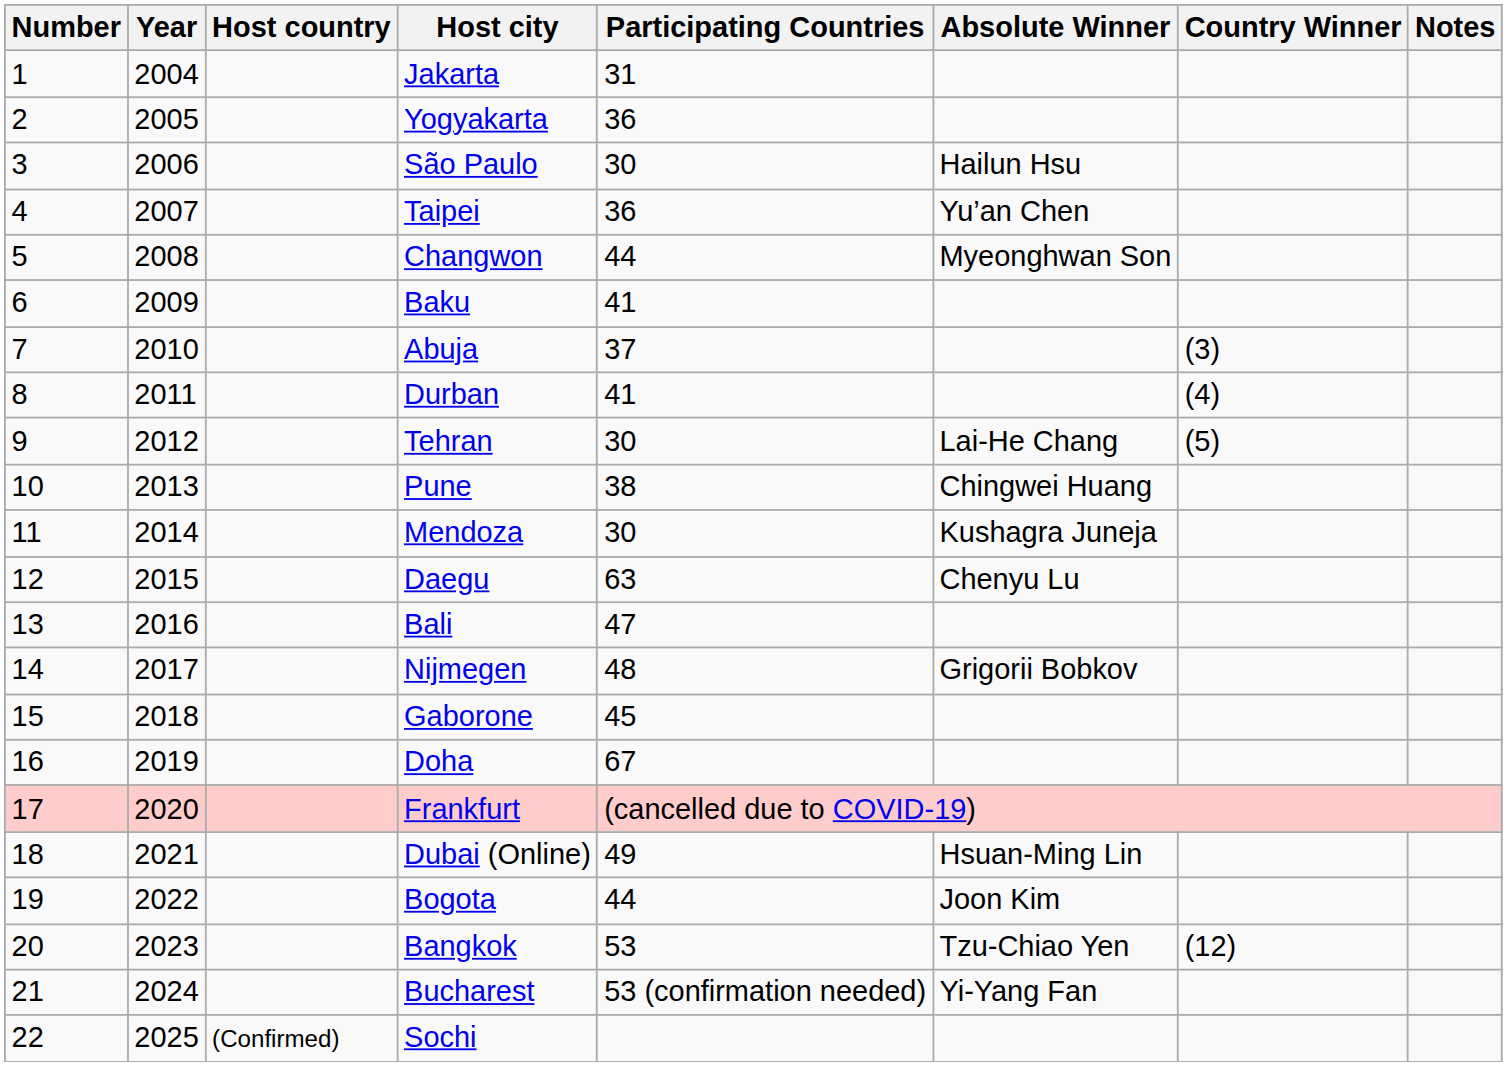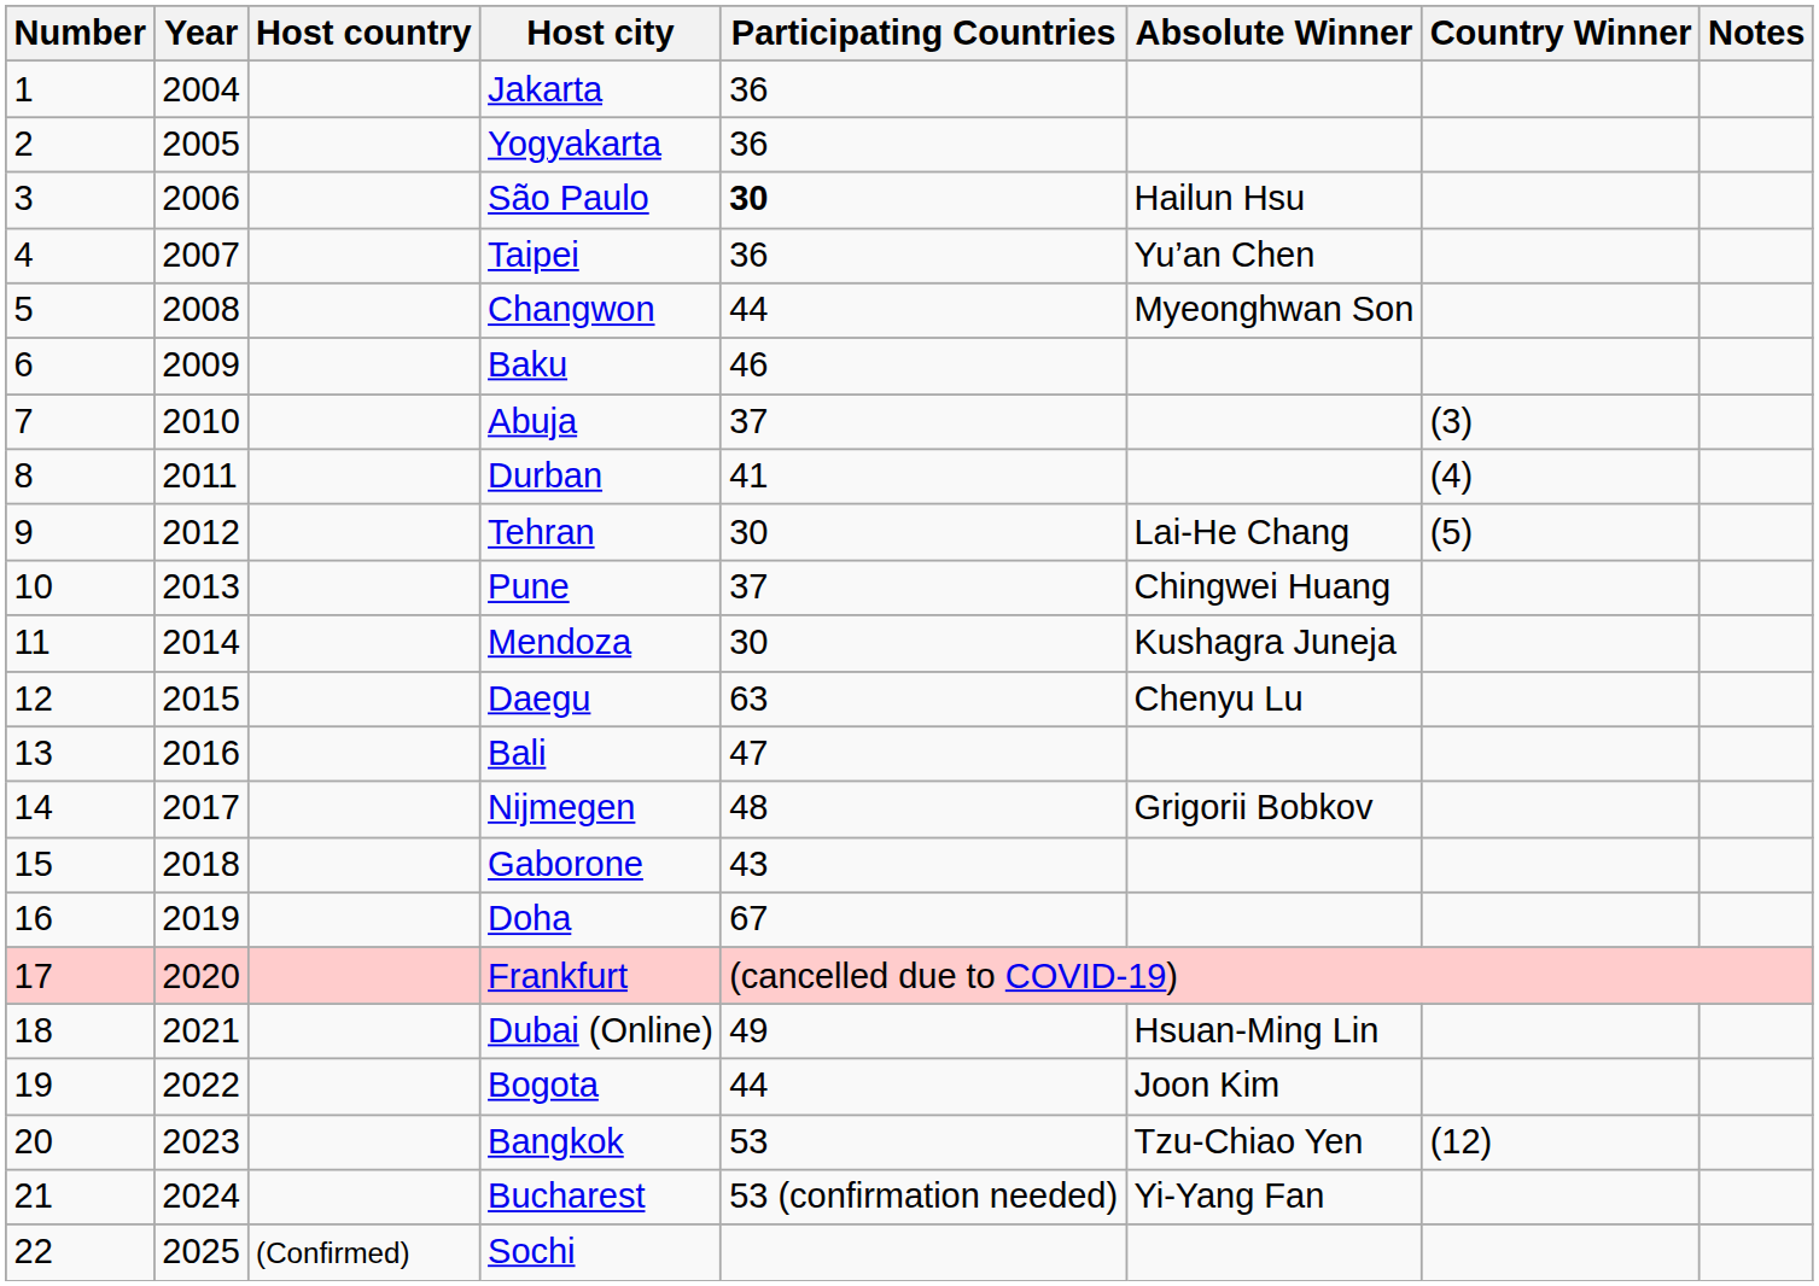Jakarta | Participating Countries: 31 -> 36
São Paulo | Participating Countries: normal -> bold
Baku | Participating Countries: 41 -> 46
Pune | Participating Countries: 38 -> 37
Gaborone | Participating Countries: 45 -> 43
